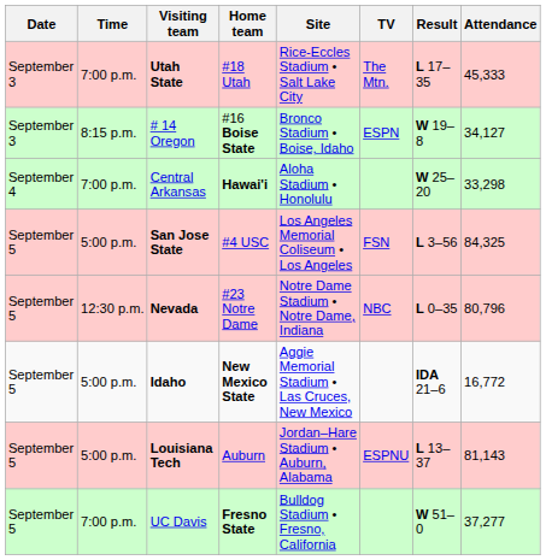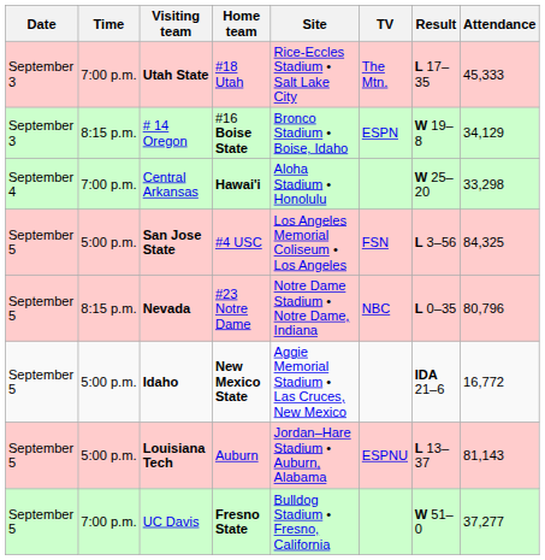# 14 Oregon | Attendance: 34,127 -> 34,129
Nevada | Time: 12:30 p.m. -> 8:15 p.m.
